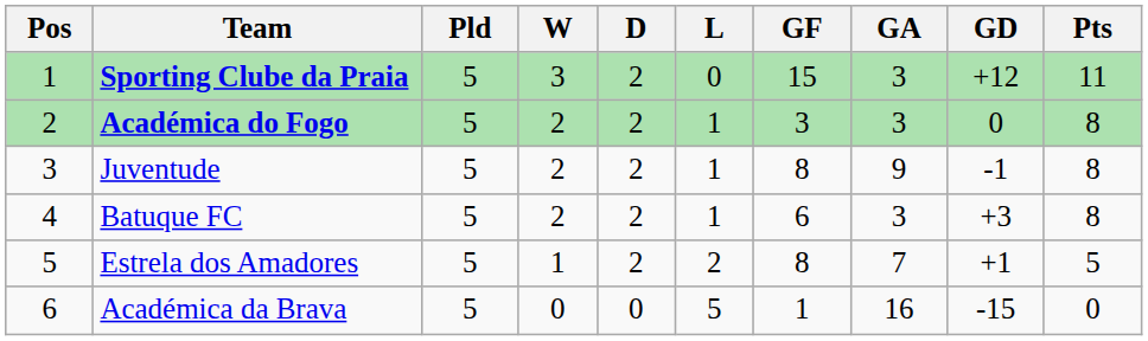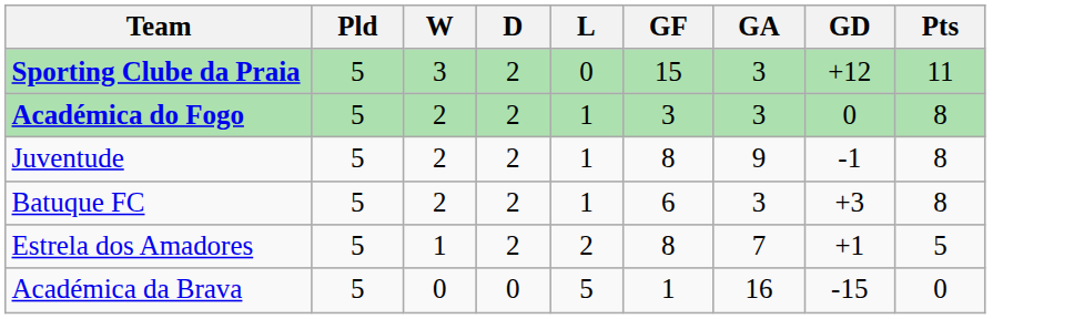- column: Pos | 1 | 2 | 3 | 4 | 5 | 6
